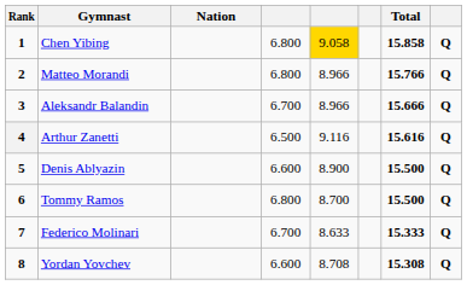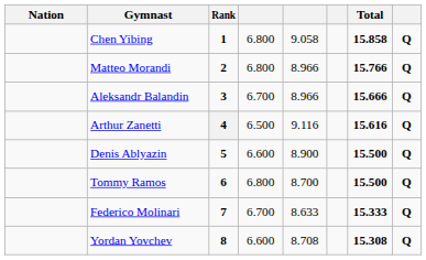columns swapped: Rank <-> Nation
Chen Yibing | column 5: gold background -> no background
